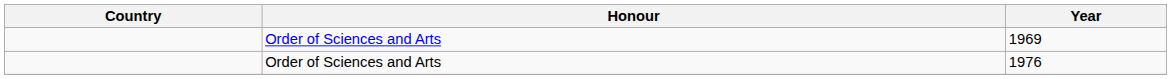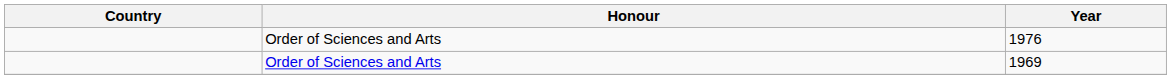rows swapped: 1969 <-> 1976
